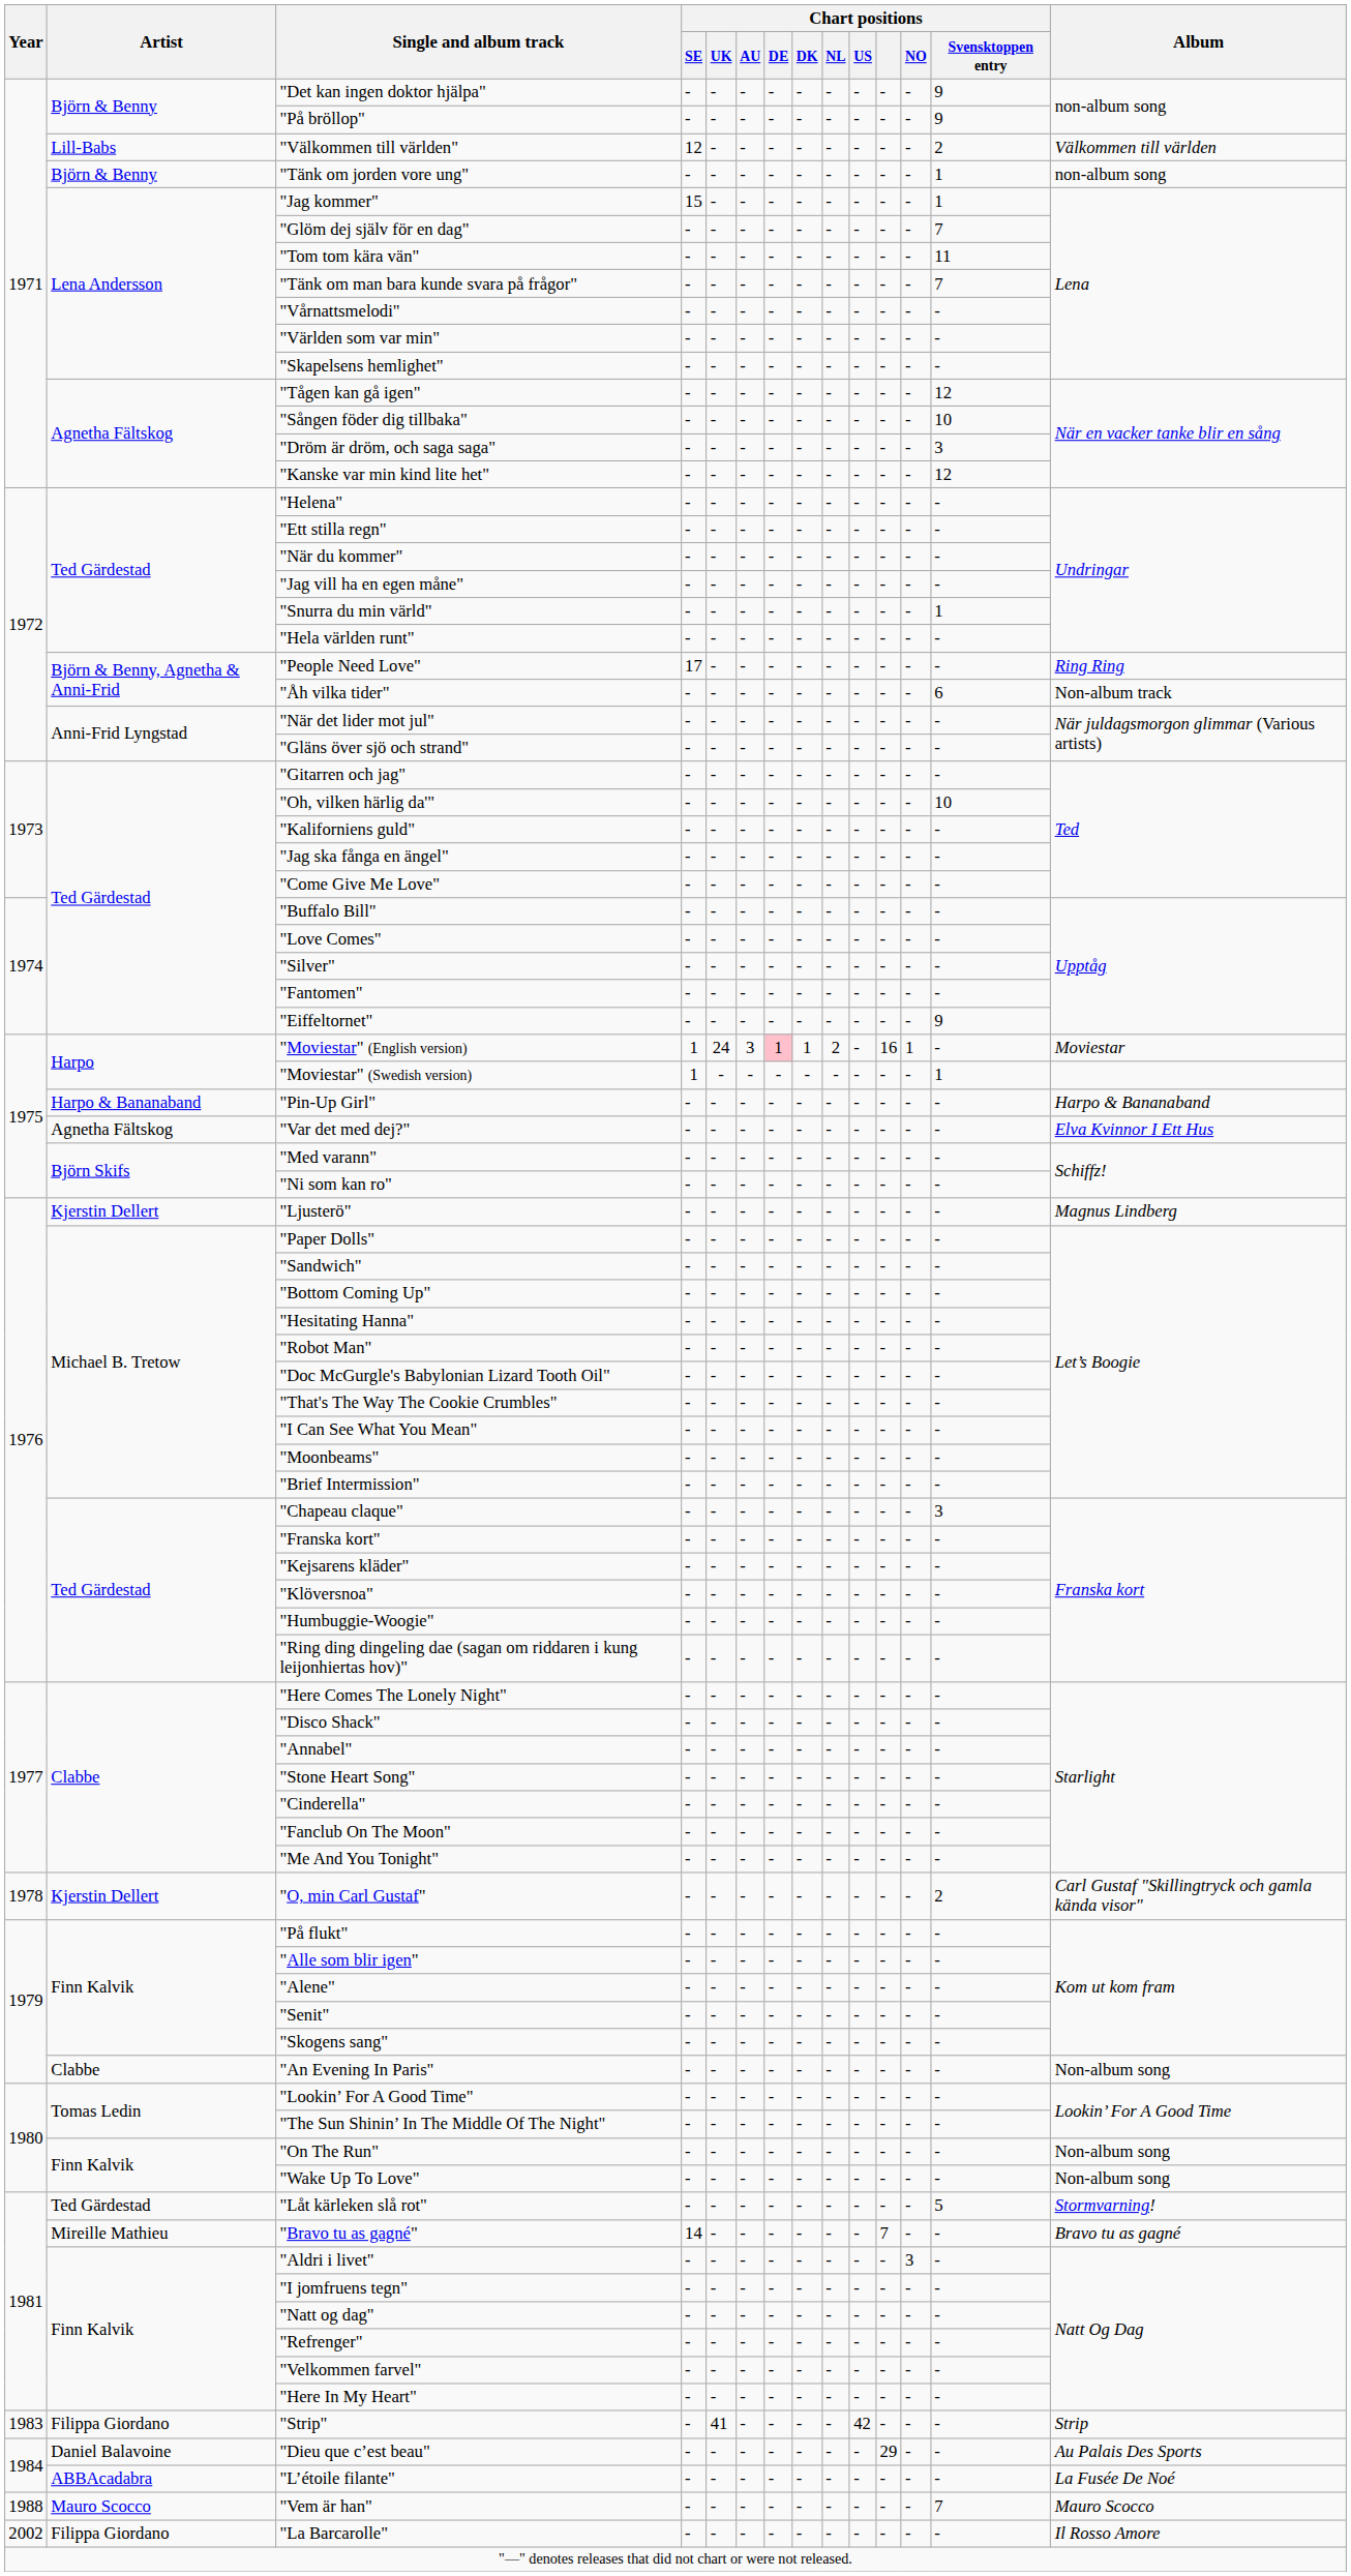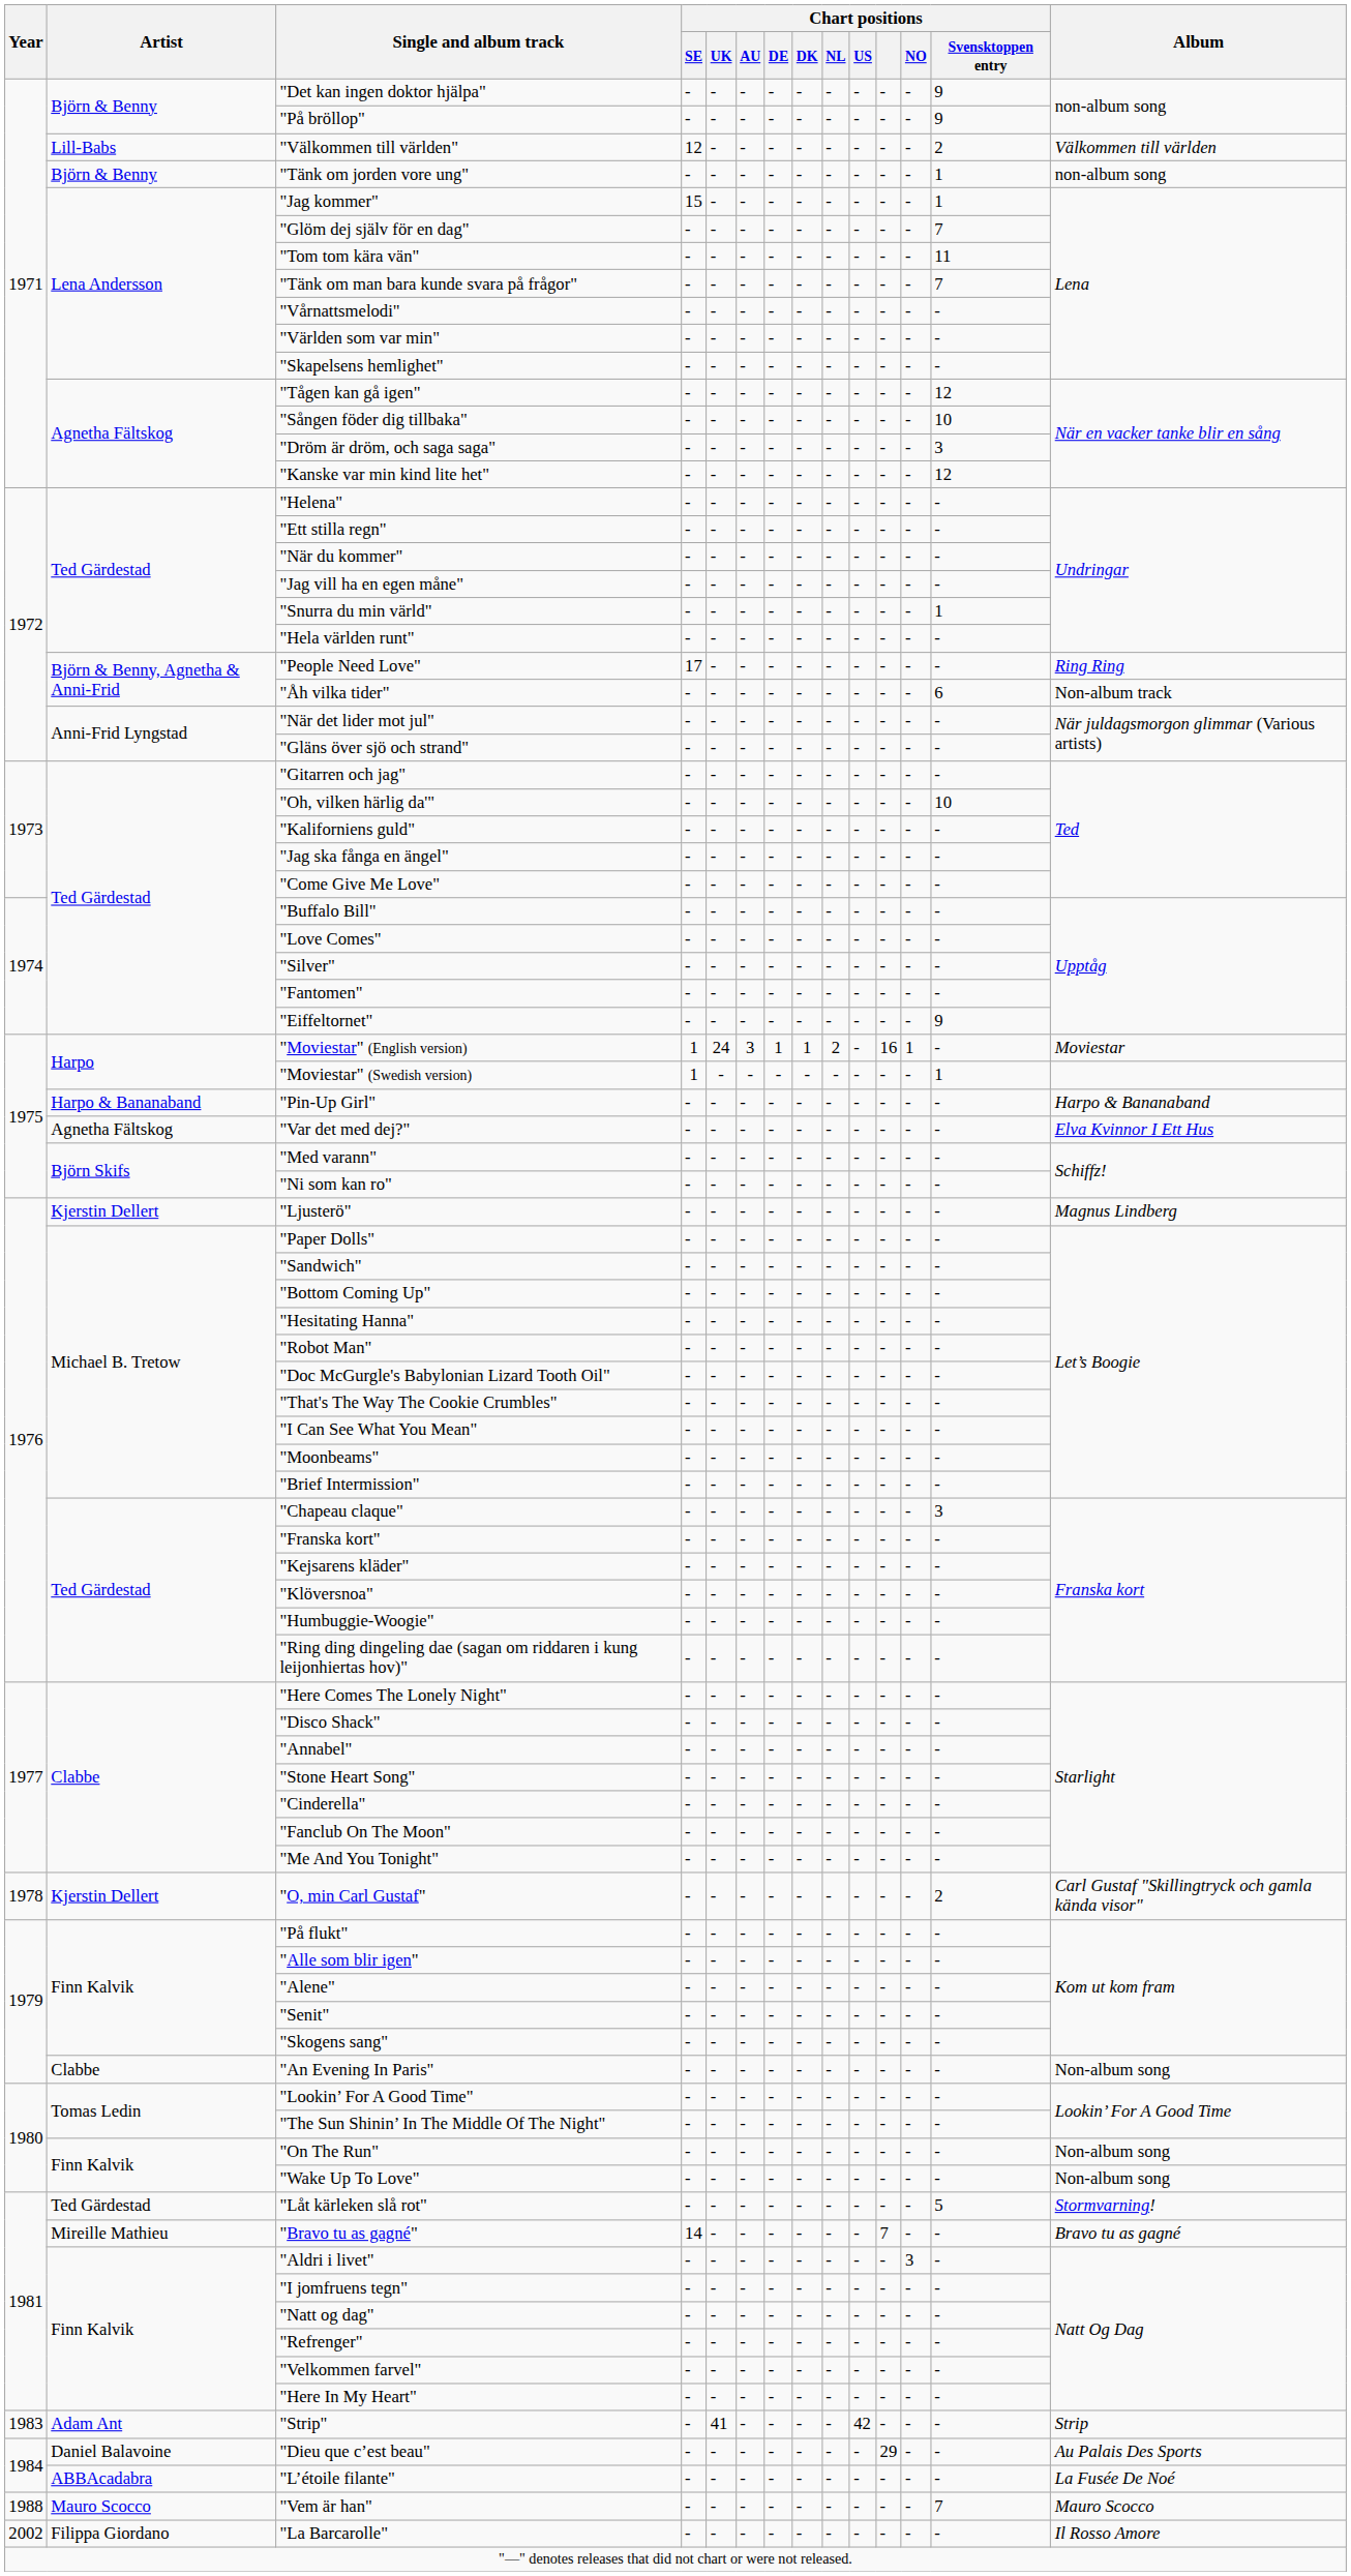"Moviestar" (English version) | Chart positions / DE: pink background -> no background
"Strip" | Artist: Filippa Giordano -> Adam Ant
